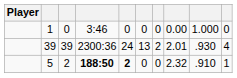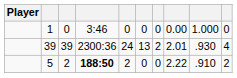5 | column 5: bold -> normal
5 | column 8: 2.32 -> 2.22
5 | column 10: 1 -> 2
